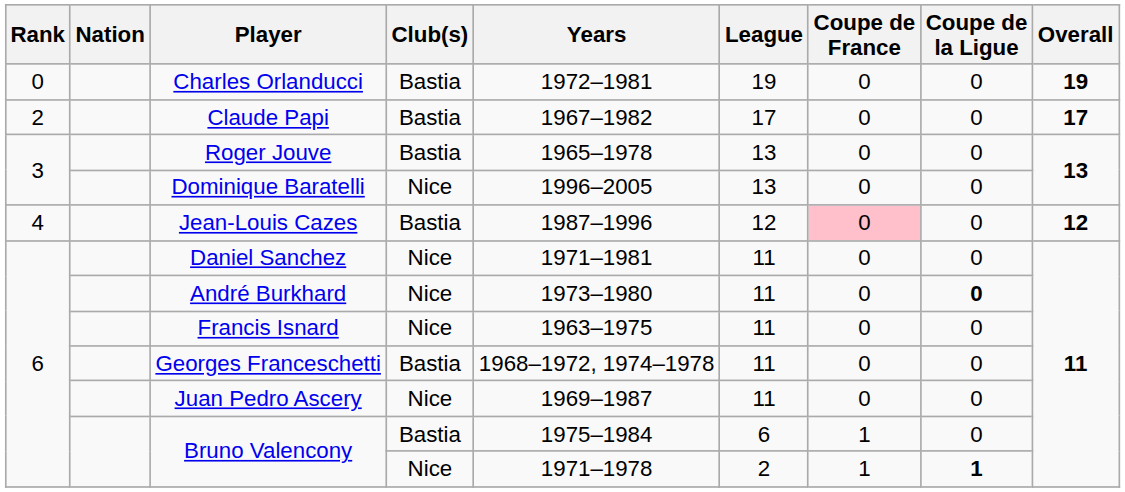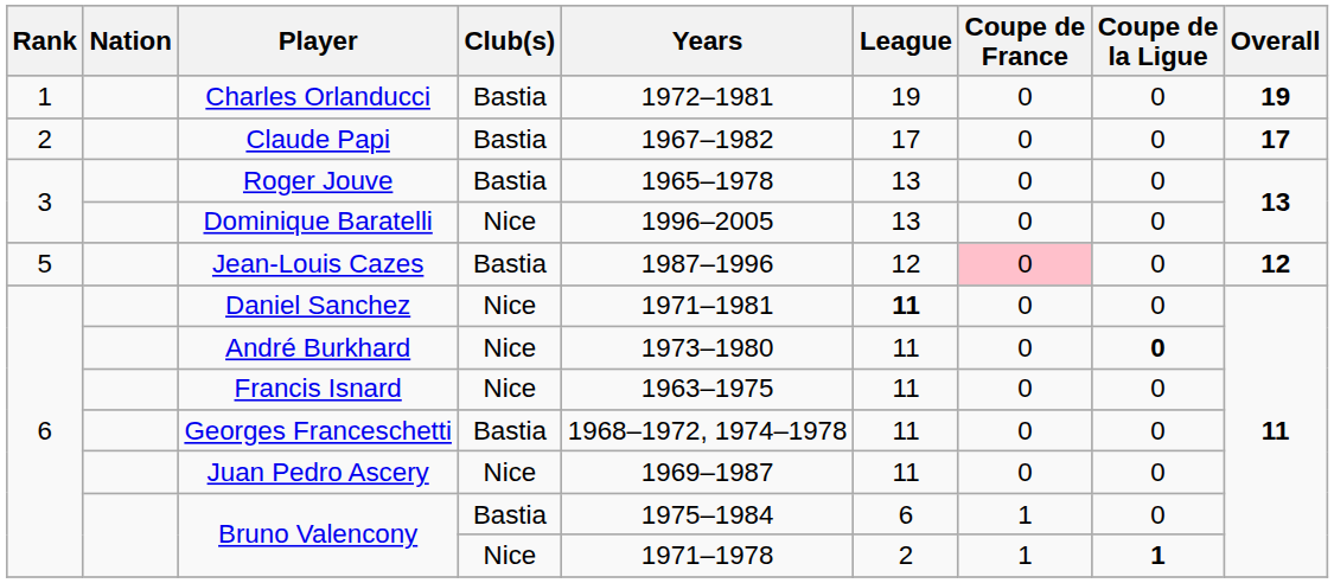Charles Orlanducci | Rank: 0 -> 1
Jean-Louis Cazes | Rank: 4 -> 5
Daniel Sanchez | League: normal -> bold
